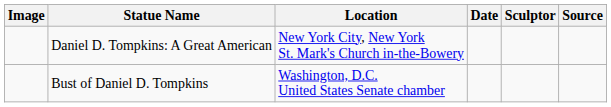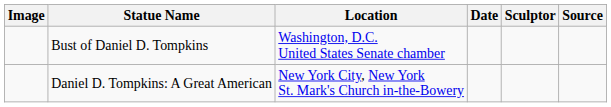rows swapped: Daniel D. Tompkins: A Great American <-> Bust of Daniel D. Tompkins
